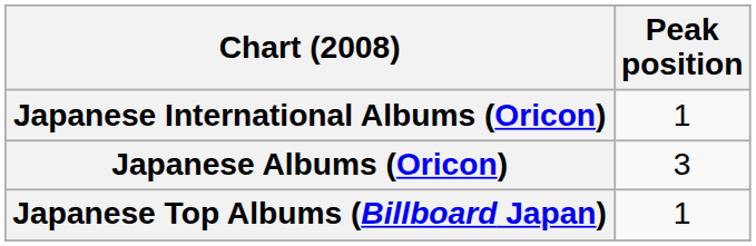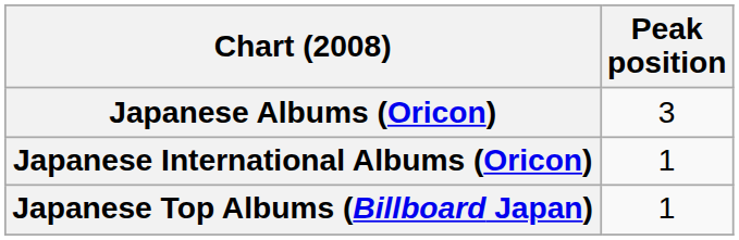rows swapped: Japanese Albums (Oricon) <-> Japanese International Albums (Oricon)
